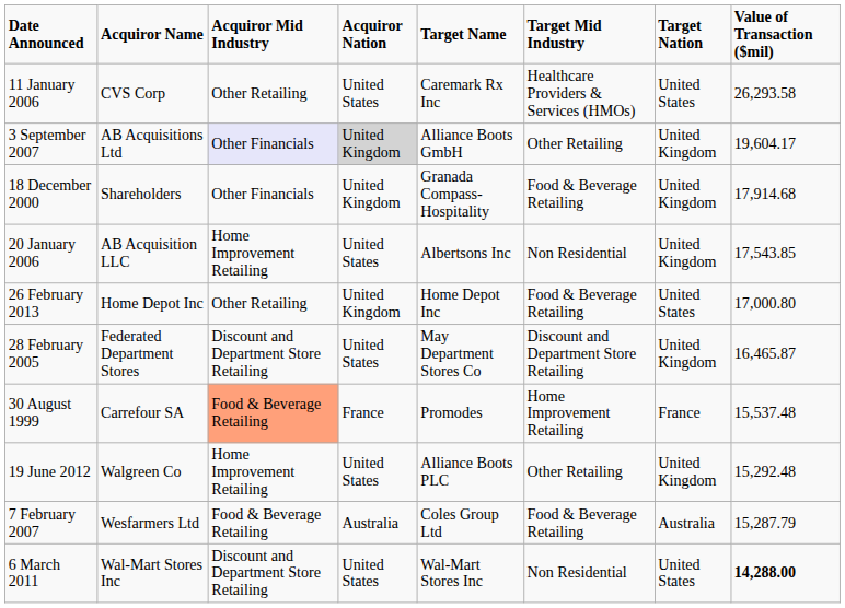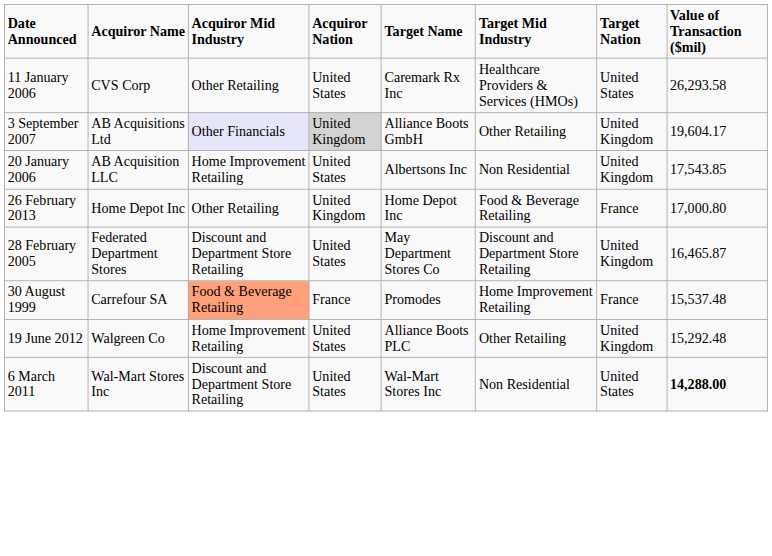- row: 18 December 2000 | Shareholders | Other Financials | United Kingdom | Granada Compass-Hospitality | Food & Beverage Retailing | United Kingdom | 17,914.68
26 February 2013 | Target Nation: United States -> France
- row: 7 February 2007 | Wesfarmers Ltd | Food & Beverage Retailing | Australia | Coles Group Ltd | Food & Beverage Retailing | Australia | 15,287.79
